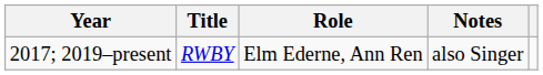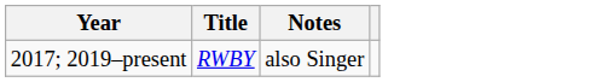- column: Role | Elm Ederne, Ann Ren
